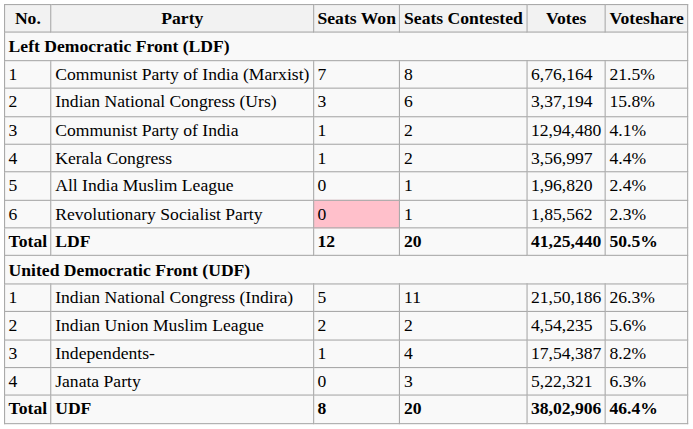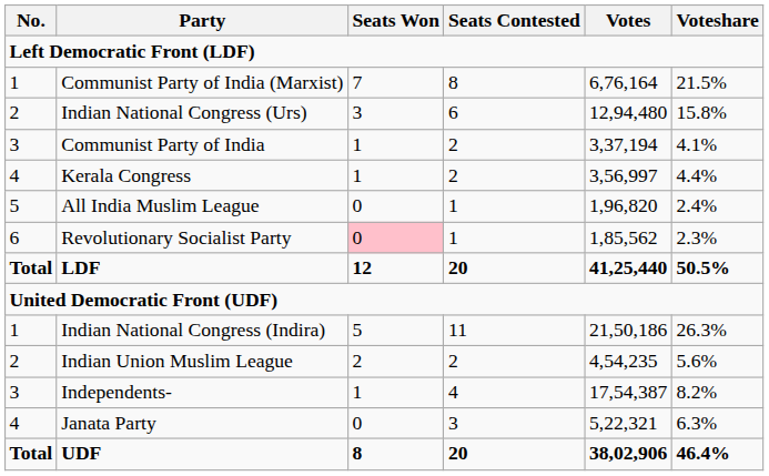Indian National Congress (Urs) | Votes: 3,37,194 -> 12,94,480
Communist Party of India | Votes: 12,94,480 -> 3,37,194
